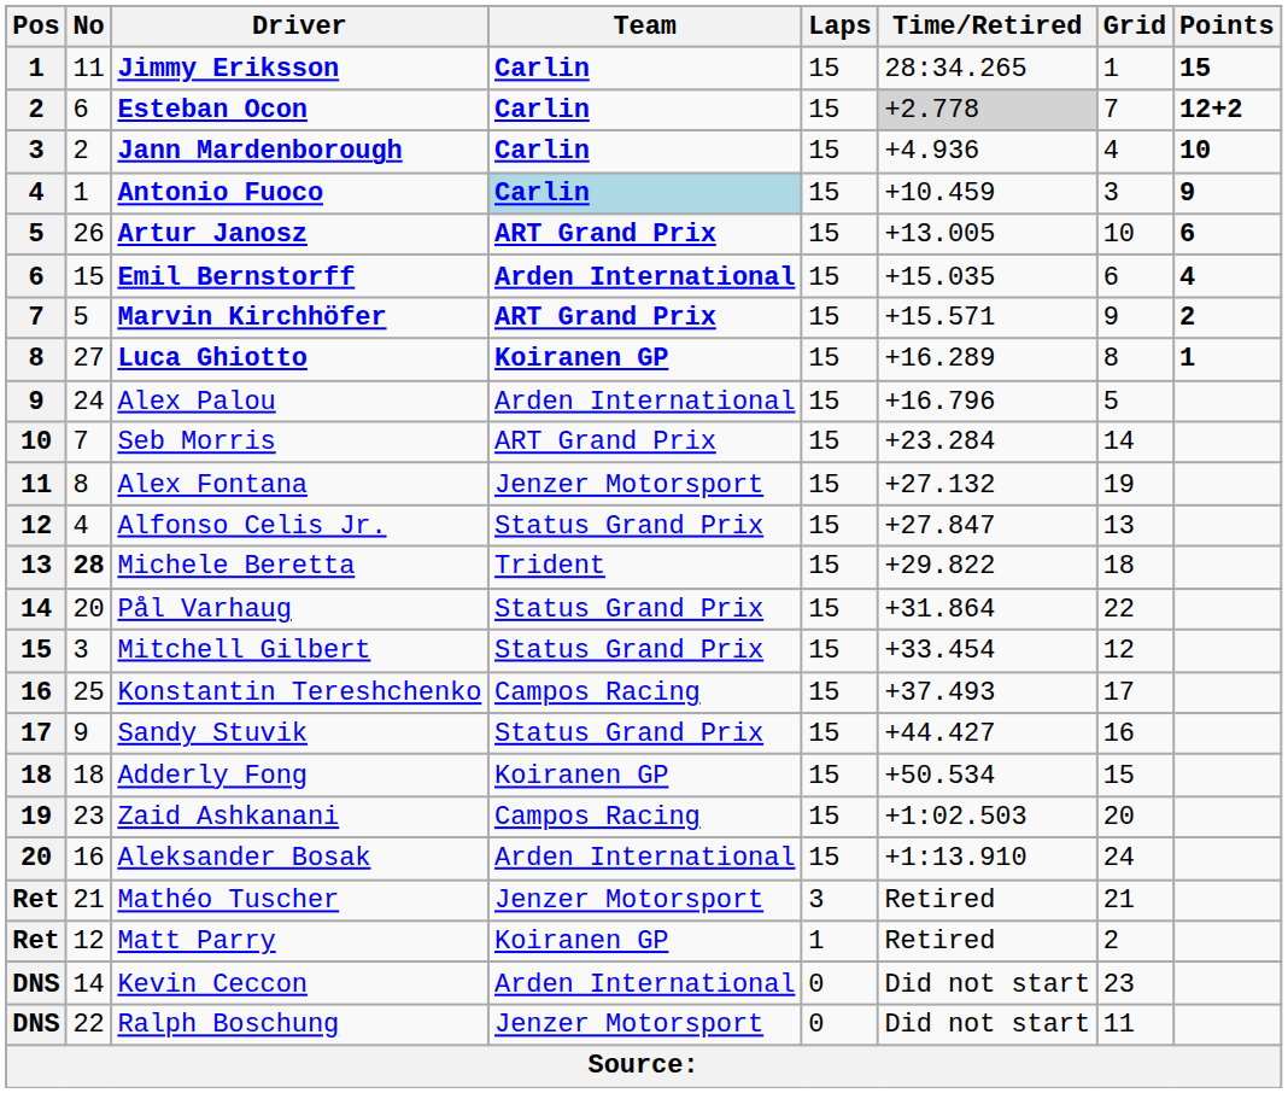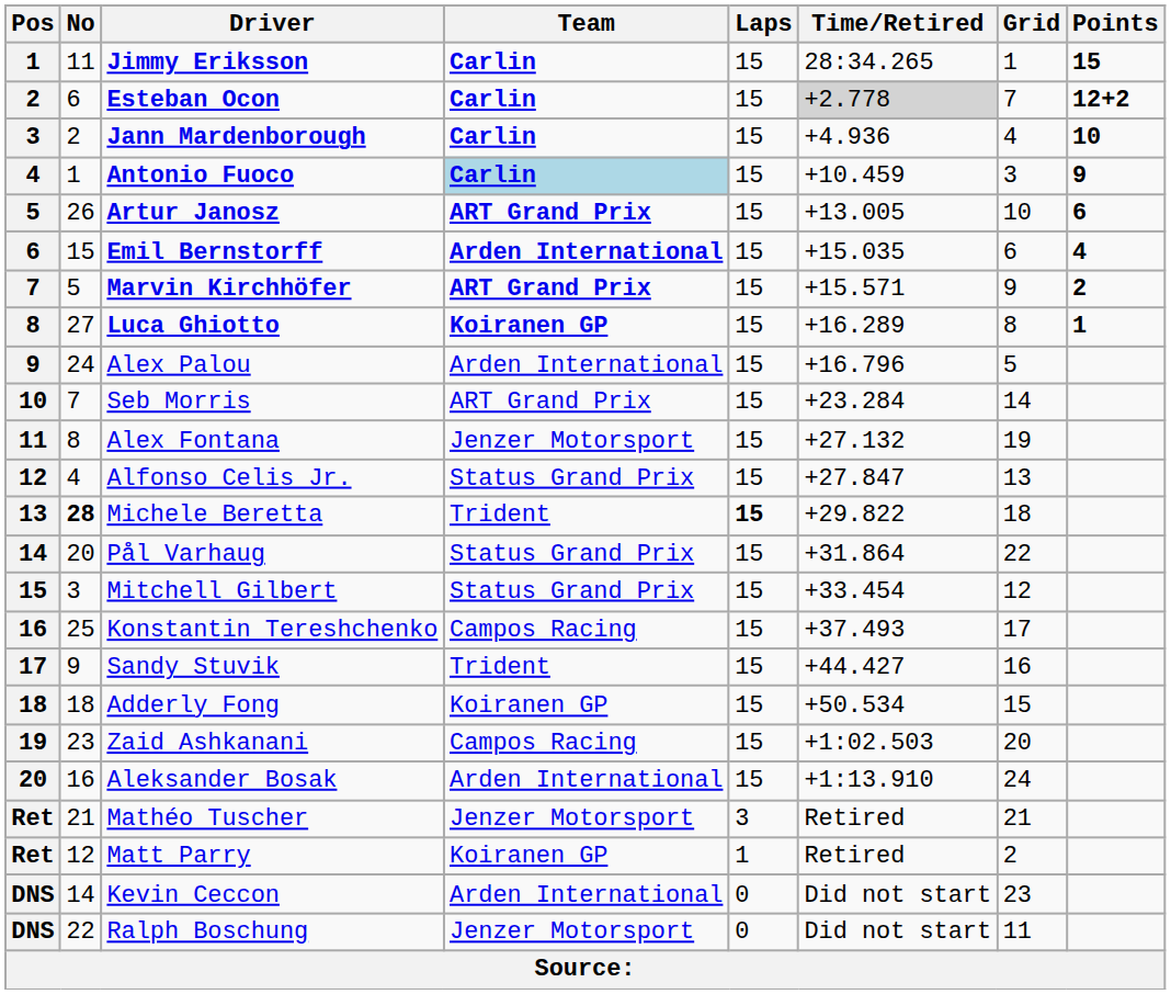Michele Beretta | Laps: normal -> bold
Sandy Stuvik | Team: Status Grand Prix -> Trident
